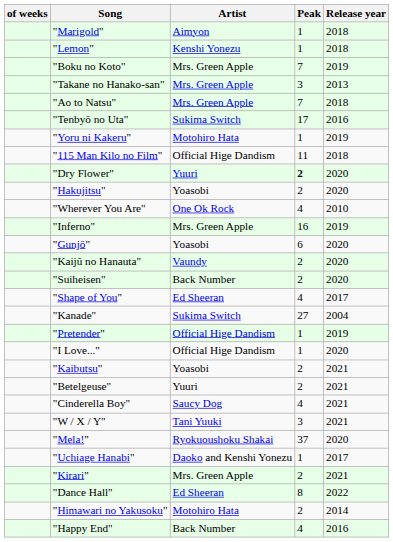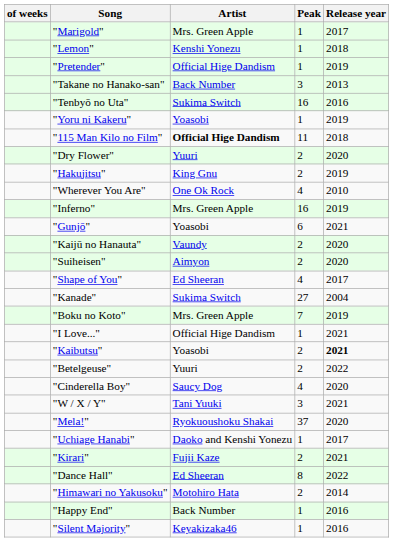"Marigold" | Artist: Aimyon -> Mrs. Green Apple
"Marigold" | Release year: 2018 -> 2017
rows swapped: "Pretender" <-> "Boku no Koto"
"Takane no Hanako-san" | Artist: Mrs. Green Apple -> Back Number
- row: "Ao to Natsu" | Mrs. Green Apple | 7 | 2018
"Tenbyō no Uta" | Peak: 17 -> 16
"Yoru ni Kakeru" | Artist: Motohiro Hata -> Yoasobi
"115 Man Kilo no Film" | Artist: normal -> bold
"Dry Flower" | Peak: bold -> normal
"Hakujitsu" | Artist: Yoasobi -> King Gnu
"Hakujitsu" | Release year: 2020 -> 2019
"Gunjō" | Release year: 2020 -> 2021
"Suiheisen" | Artist: Back Number -> Aimyon
"I Love..." | Release year: 2020 -> 2021
"Kaibutsu" | Release year: normal -> bold
"Betelgeuse" | Release year: 2021 -> 2022
"Cinderella Boy" | Release year: 2021 -> 2020
"Kirari" | Artist: Mrs. Green Apple -> Fujii Kaze
"Happy End" | Peak: 4 -> 1
+ row: "Silent Majority" | Keyakizaka46 | 1 | 2016
